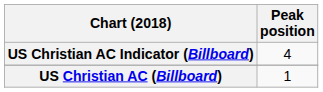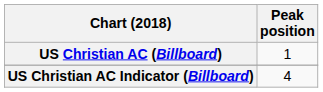rows swapped: US Christian AC (Billboard) <-> US Christian AC Indicator (Billboard)
